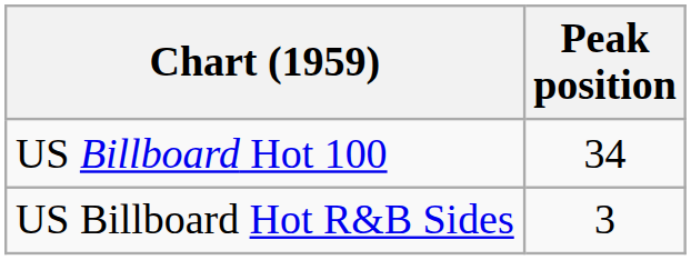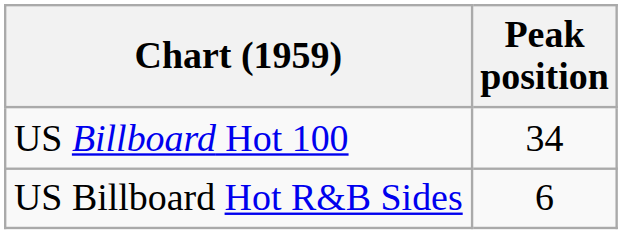US Billboard Hot R&B Sides | Peak position: 3 -> 6
